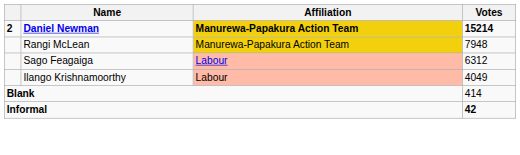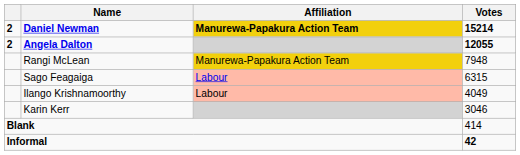+ row: 2 | Angela Dalton | 12055
Sago Feagaiga | Votes: 6312 -> 6315
+ row: Karin Kerr | 3046
